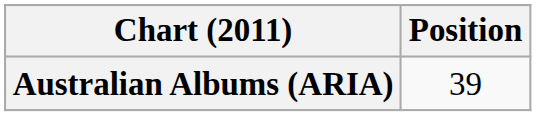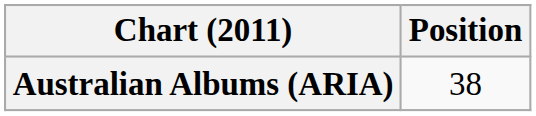Australian Albums (ARIA) | Position: 39 -> 38
